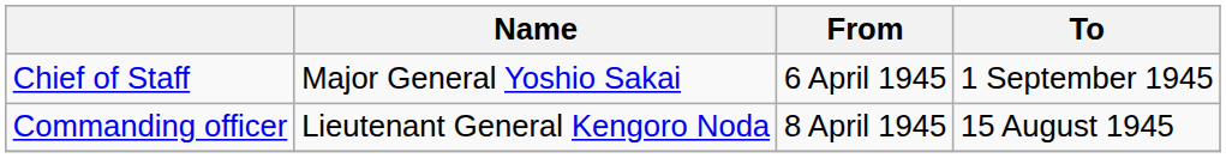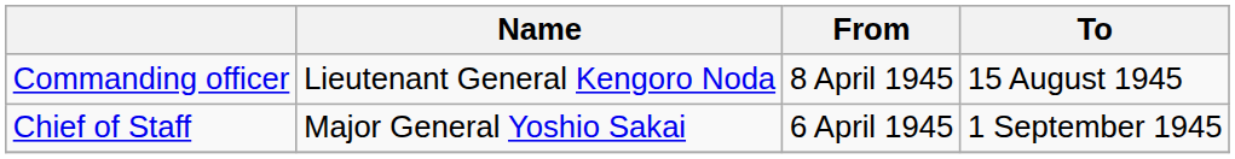rows swapped: Commanding officer <-> Chief of Staff
